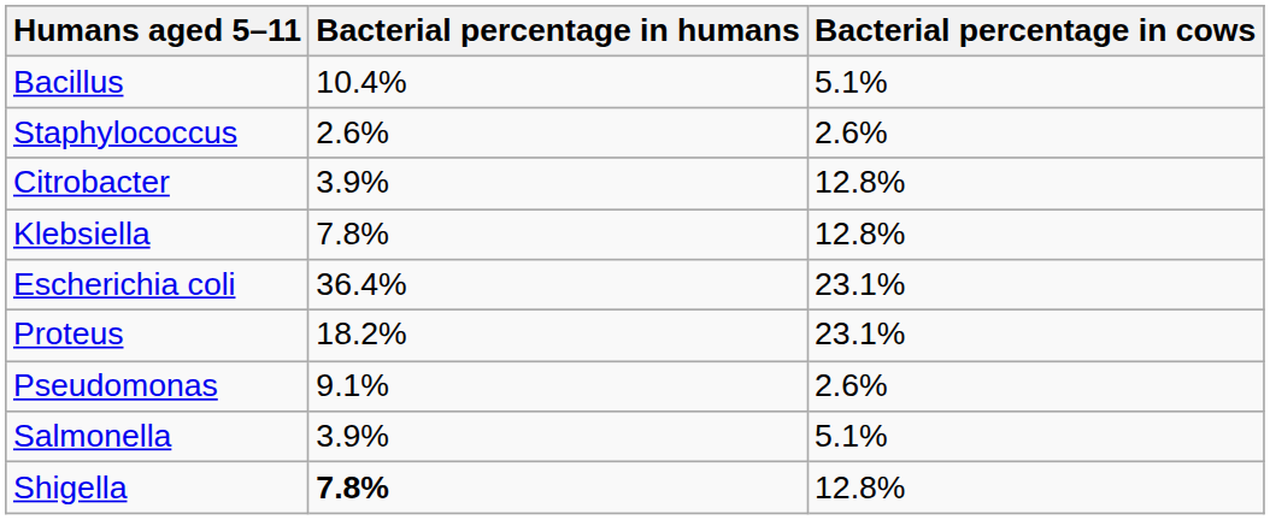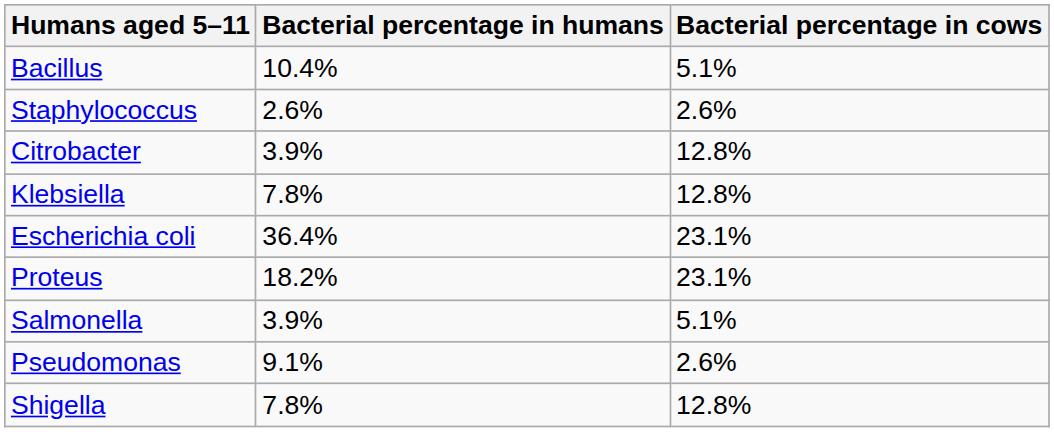rows swapped: Pseudomonas <-> Salmonella
Shigella | Bacterial percentage in humans: bold -> normal
